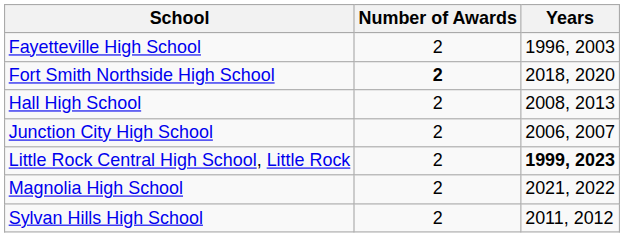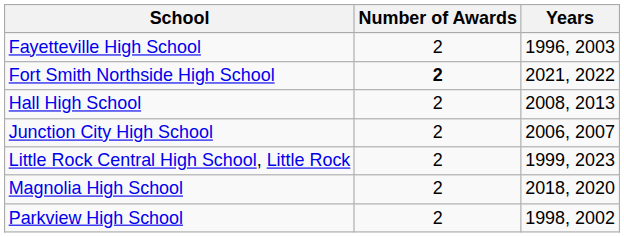Fort Smith Northside High School | Years: 2018, 2020 -> 2021, 2022
Little Rock Central High School, Little Rock | Years: bold -> normal
Magnolia High School | Years: 2021, 2022 -> 2018, 2020
+ row: Parkview High School | 2 | 1998, 2002
- row: Sylvan Hills High School | 2 | 2011, 2012
